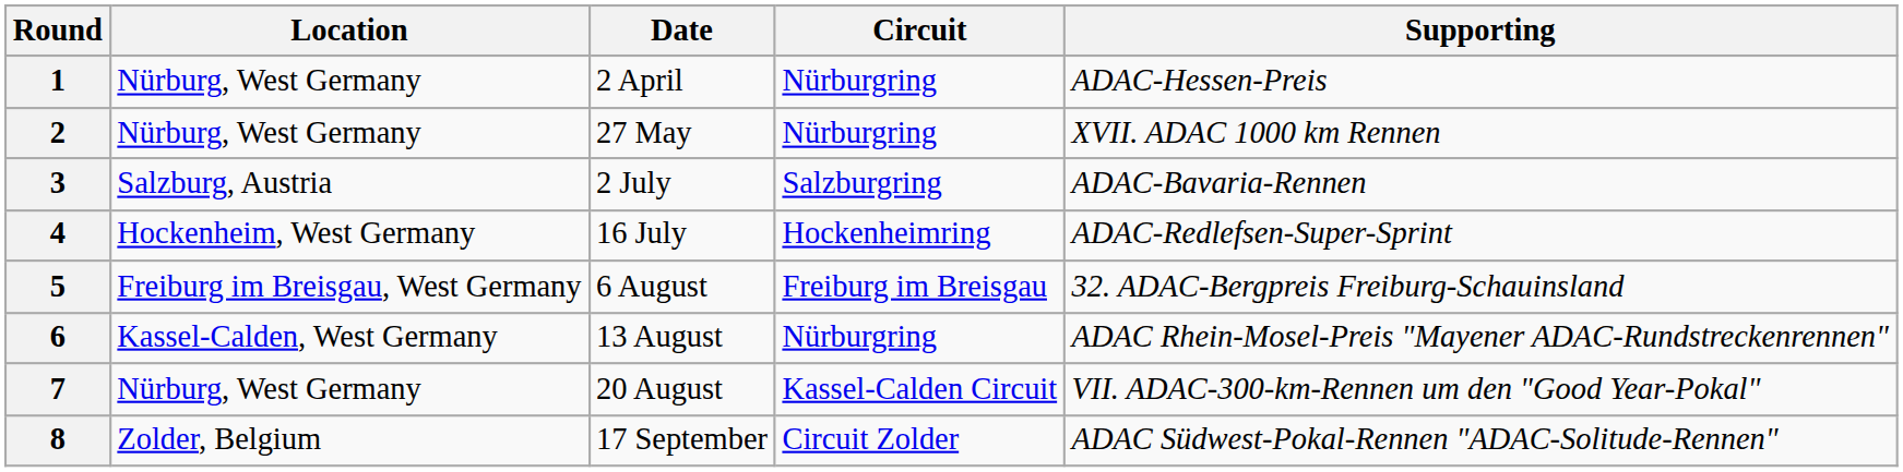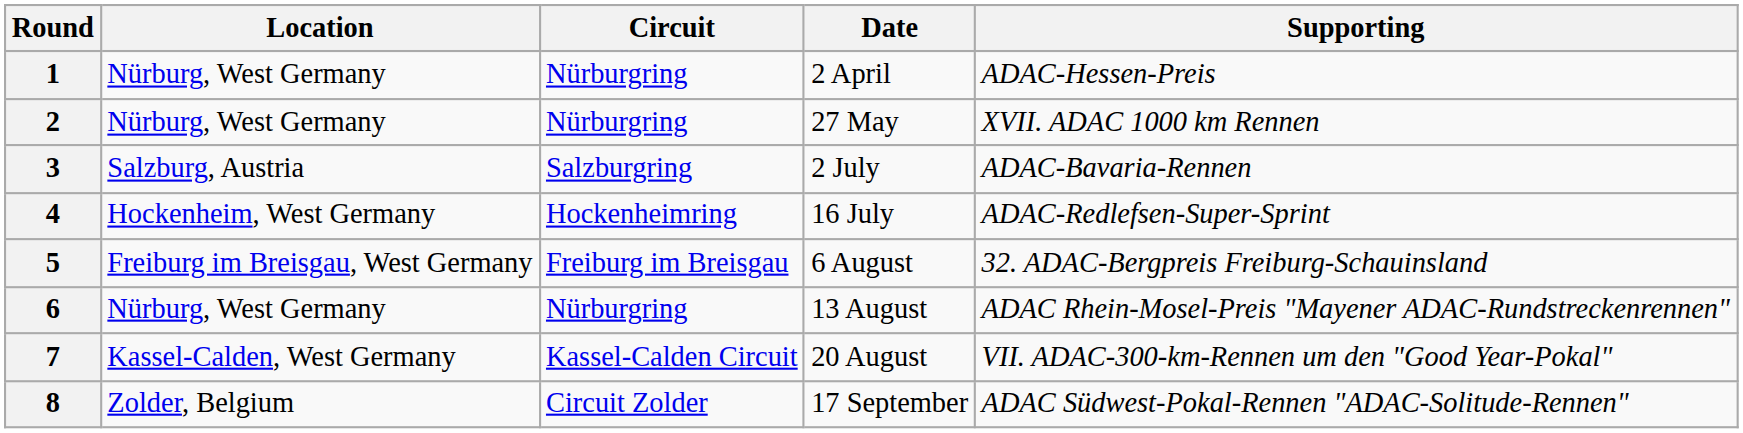columns swapped: Circuit <-> Date
6 | Location: Kassel-Calden, West Germany -> Nürburg, West Germany
7 | Location: Nürburg, West Germany -> Kassel-Calden, West Germany
